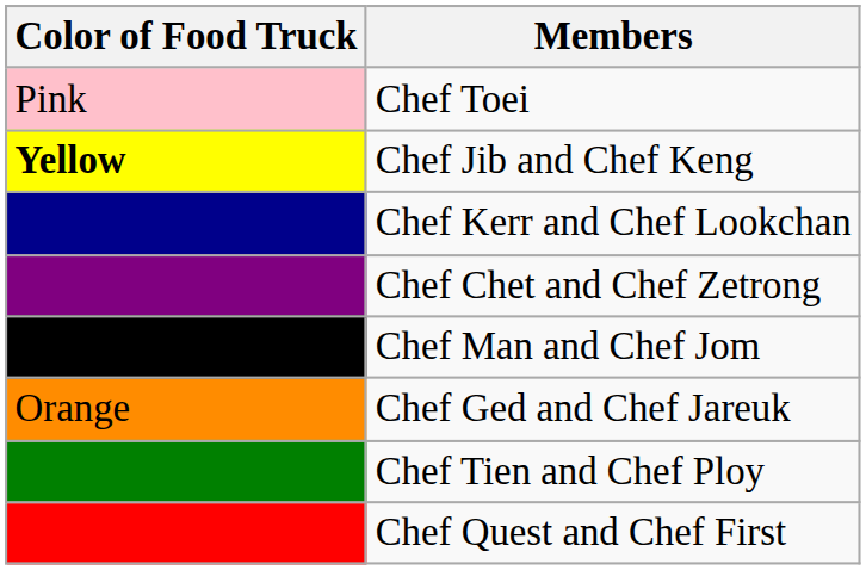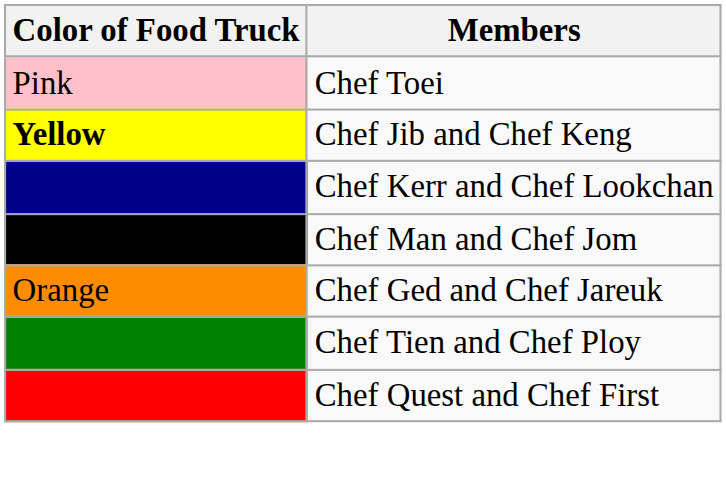- row: Chef Chet and Chef Zetrong
